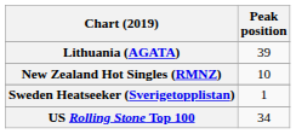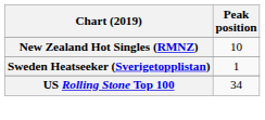- row: Lithuania (AGATA) | 39
